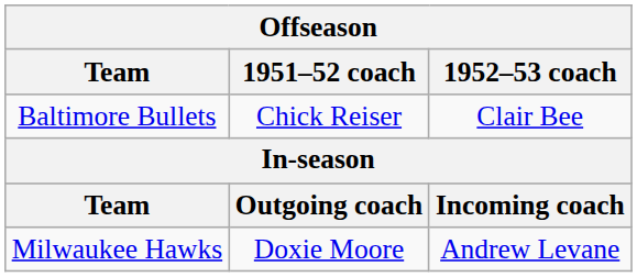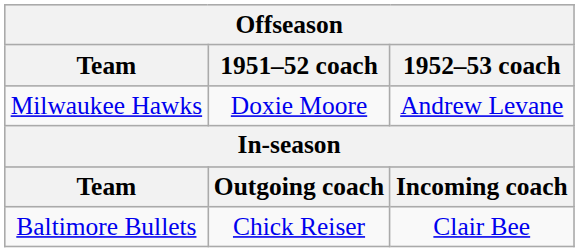rows swapped: Milwaukee Hawks <-> Baltimore Bullets
